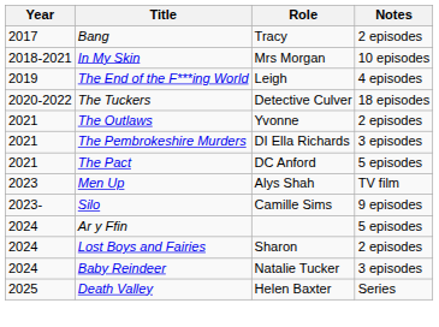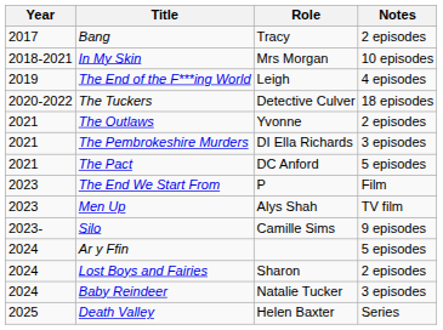+ row: 2023 | The End We Start From | P | Film
